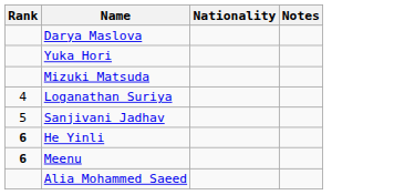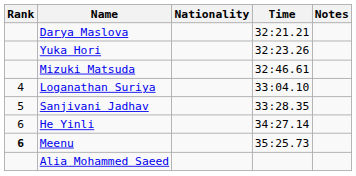+ column: Time | 32:21.21 | 32:23.26 | 32:46.61 | 33:04.10 | 33:28.35 | 34:27.14 | 35:25.73
He Yinli | Rank: bold -> normal
